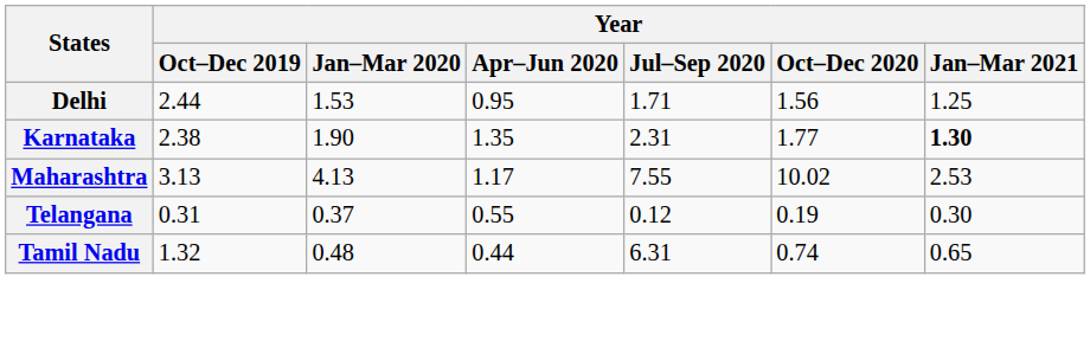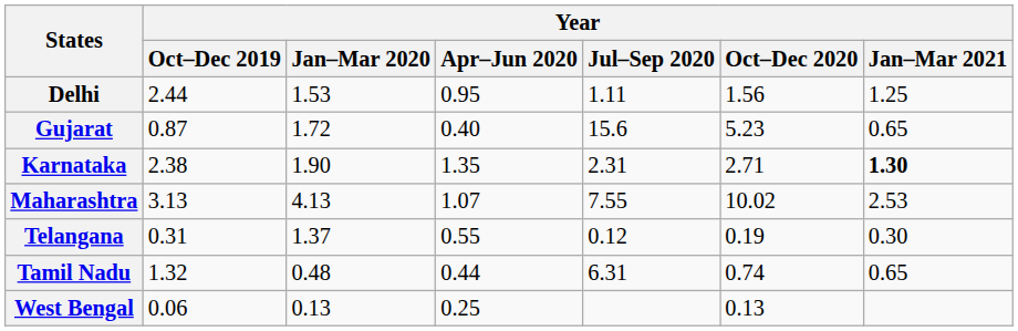Delhi | Year / Jul–Sep 2020: 1.71 -> 1.11
+ row: Gujarat | 0.87 | 1.72 | 0.40 | 15.6 | 5.23 | 0.65
Karnataka | Year / Oct–Dec 2020: 1.77 -> 2.71
Maharashtra | Year / Apr–Jun 2020: 1.17 -> 1.07
Telangana | Year / Jan–Mar 2020: 0.37 -> 1.37
+ row: West Bengal | 0.06 | 0.13 | 0.25 | 0.13
